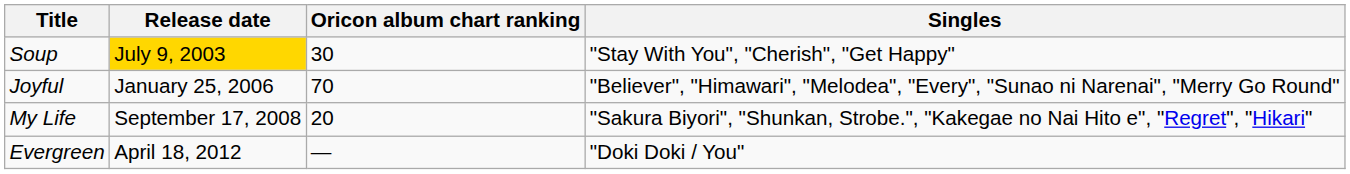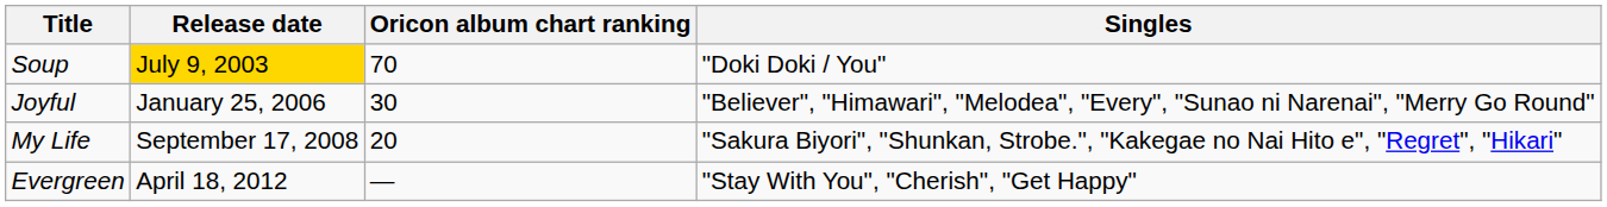Soup | Oricon album chart ranking: 30 -> 70
Soup | Singles: "Stay With You", "Cherish", "Get Happy" -> "Doki Doki / You"
Joyful | Oricon album chart ranking: 70 -> 30
Evergreen | Singles: "Doki Doki / You" -> "Stay With You", "Cherish", "Get Happy"
